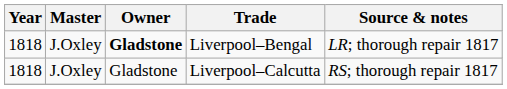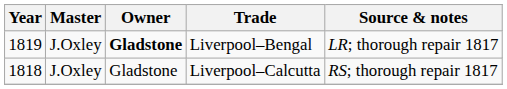Liverpool–Bengal | Year: 1818 -> 1819
